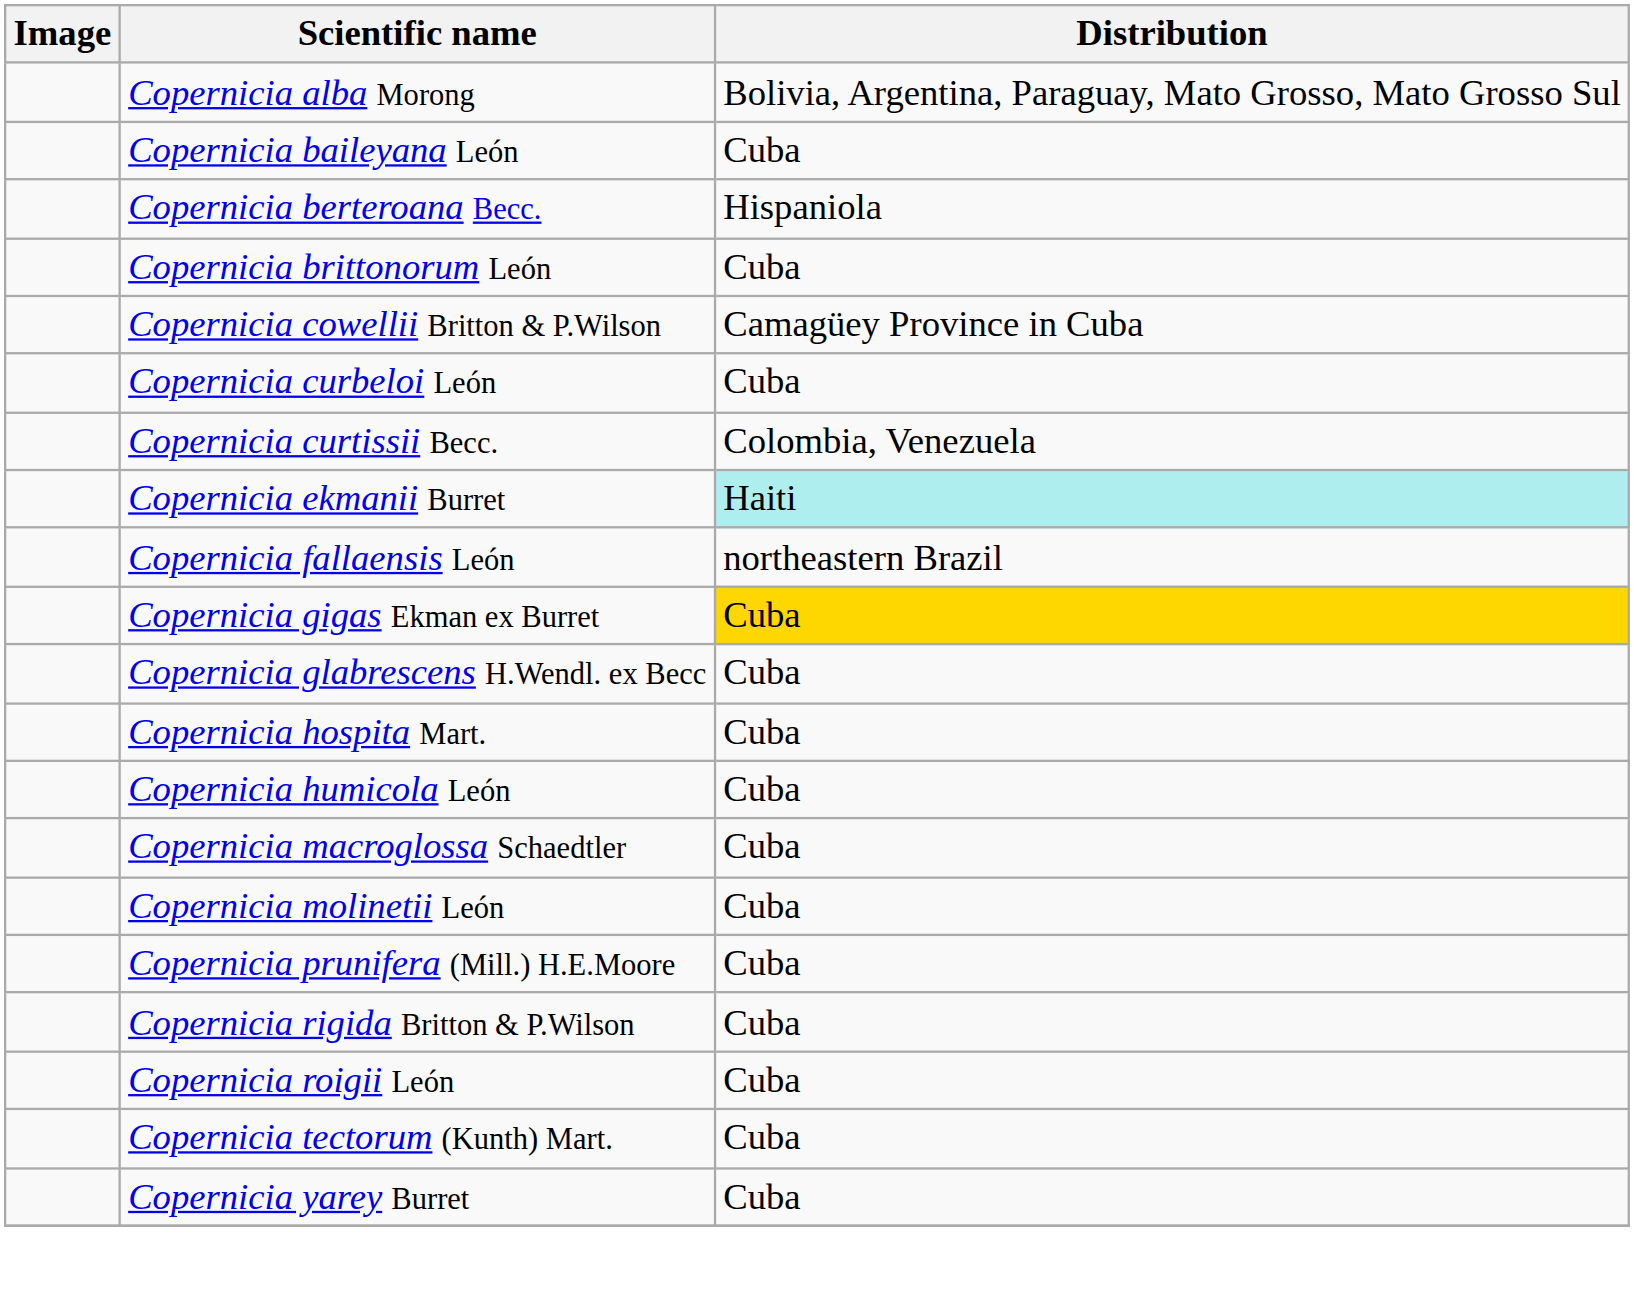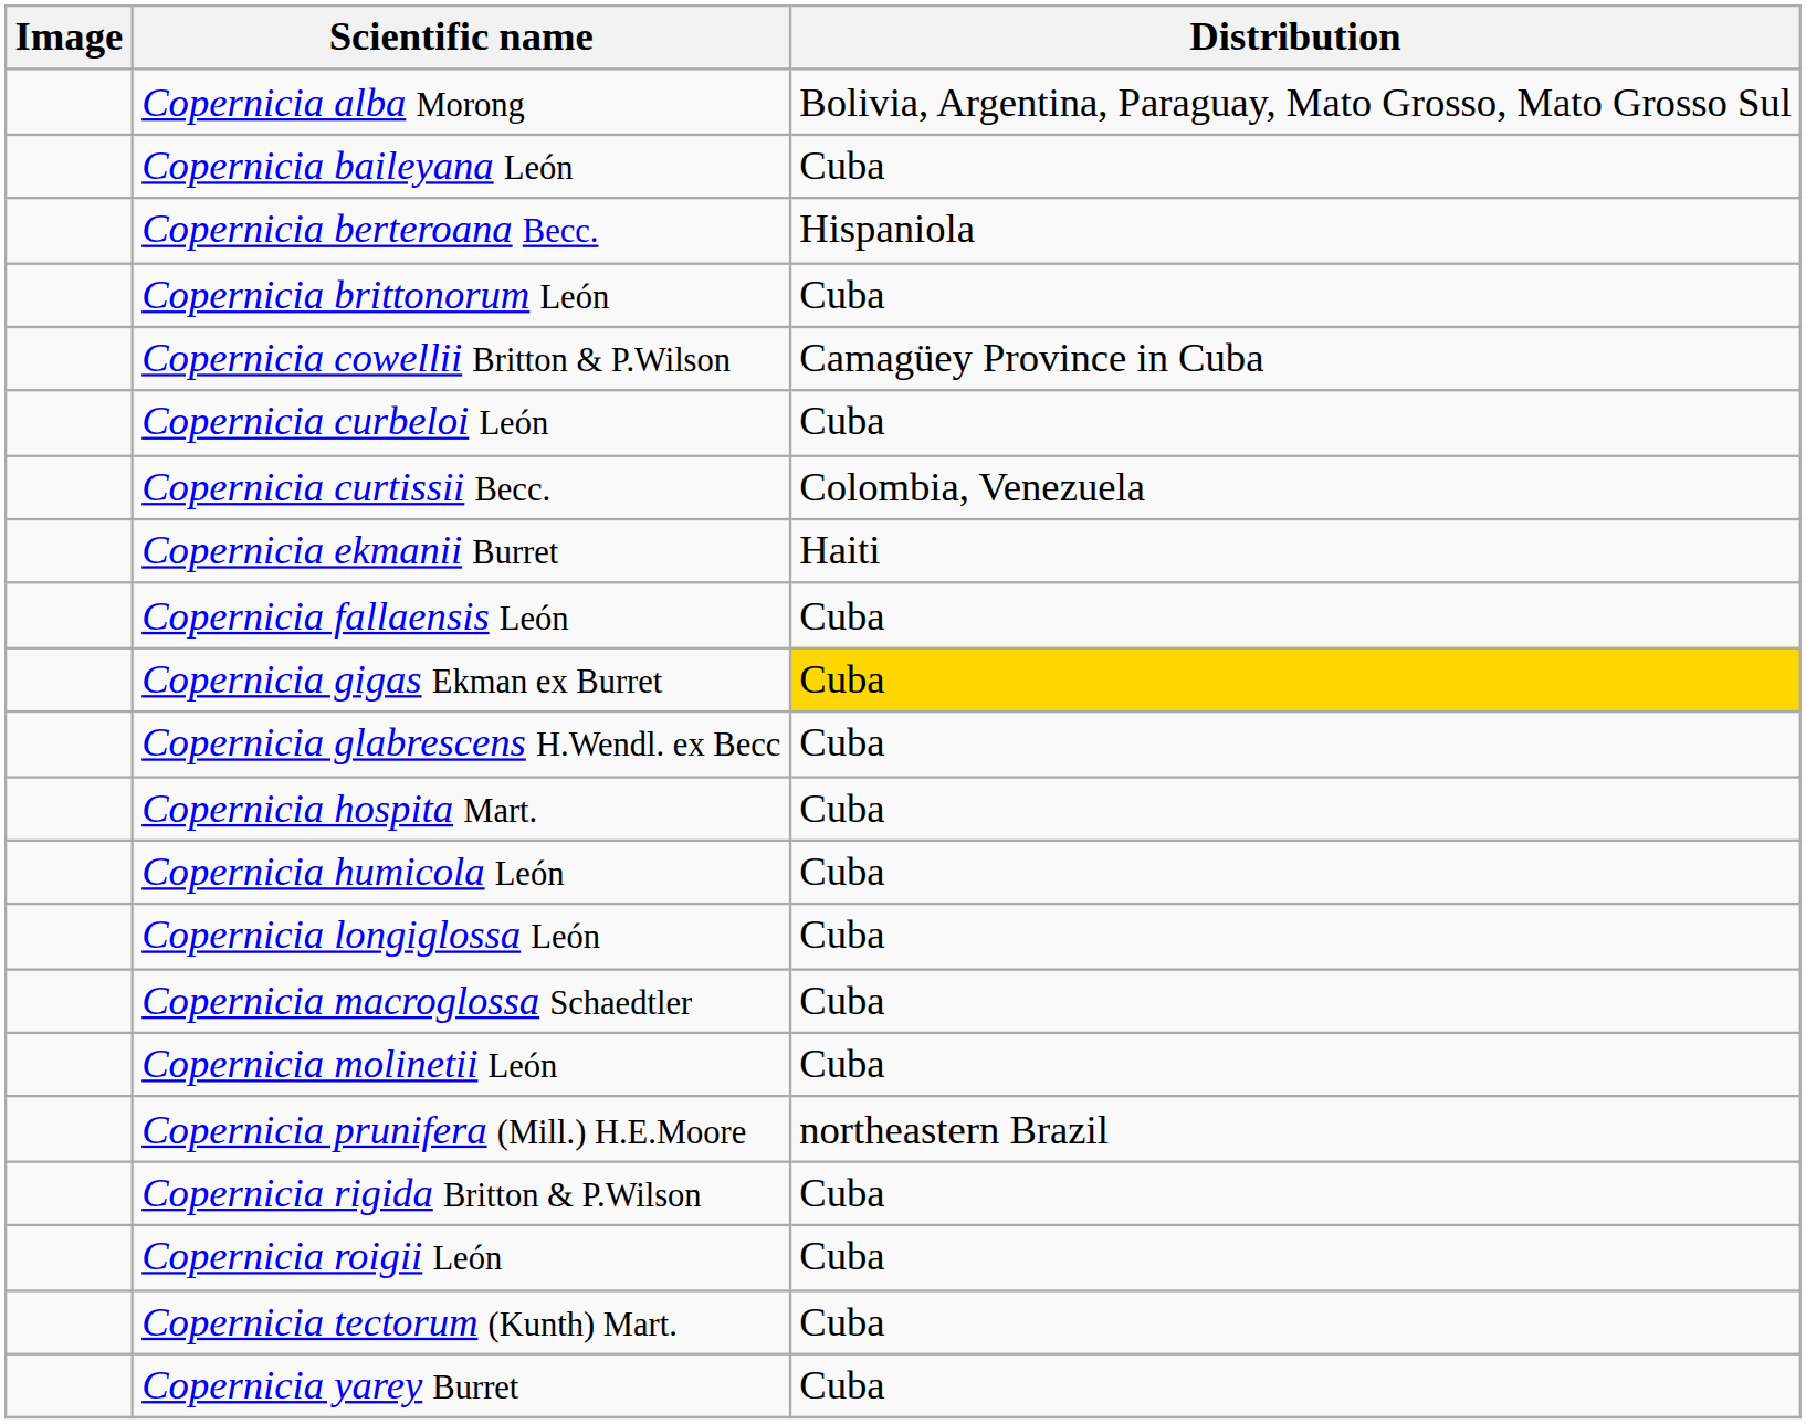Copernicia ekmanii Burret | Distribution: paleturquoise background -> no background
Copernicia fallaensis León | Distribution: northeastern Brazil -> Cuba
+ row: Copernicia longiglossa León | Cuba
Copernicia prunifera (Mill.) H.E.Moore | Distribution: Cuba -> northeastern Brazil
